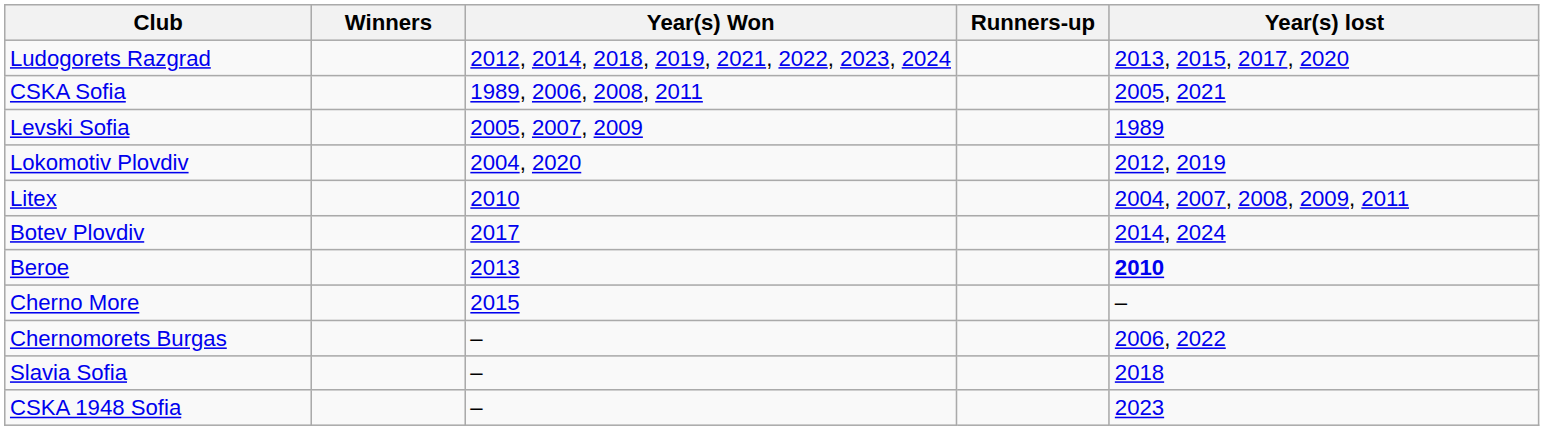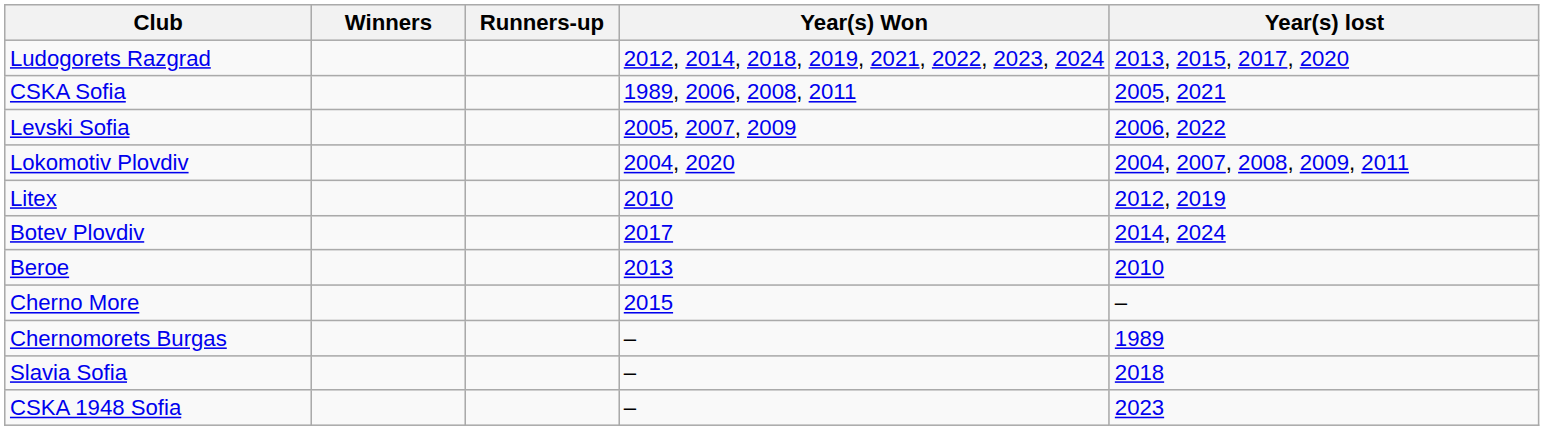columns swapped: Runners-up <-> Year(s) Won
Levski Sofia | Year(s) lost: 1989 -> 2006, 2022
Lokomotiv Plovdiv | Year(s) lost: 2012, 2019 -> 2004, 2007, 2008, 2009, 2011
Litex | Year(s) lost: 2004, 2007, 2008, 2009, 2011 -> 2012, 2019
Beroe | Year(s) lost: bold -> normal
Chernomorets Burgas | Year(s) lost: 2006, 2022 -> 1989
